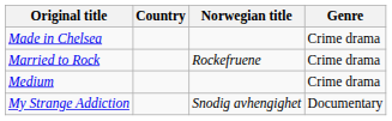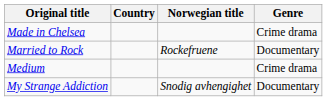Married to Rock | Genre: Crime drama -> Documentary
